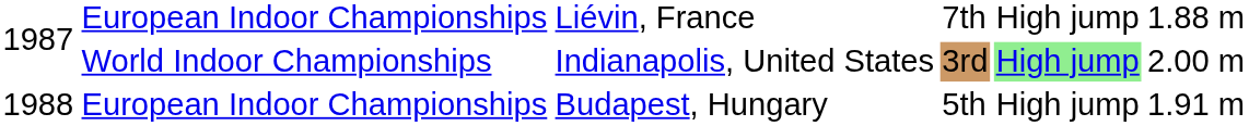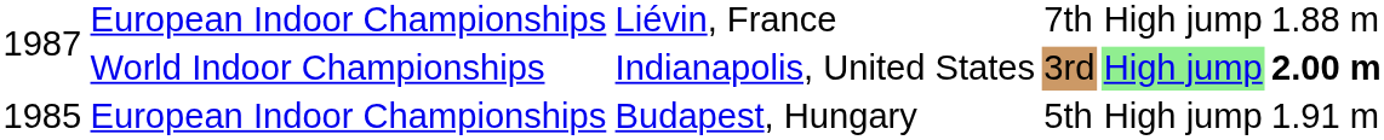World Indoor Championships | column 6: normal -> bold
European Indoor Championships / Budapest, Hungary | column 1: 1988 -> 1985
